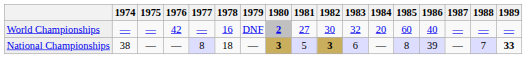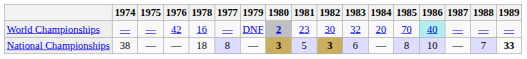columns swapped: 1977 <-> 1978
World Championships | 1981: 27 -> 23
World Championships | 1985: 60 -> 70
World Championships | 1986: no background -> paleturquoise background
National Championships | 1986: 39 -> 10
